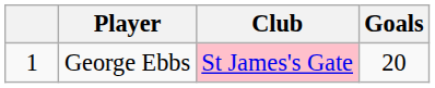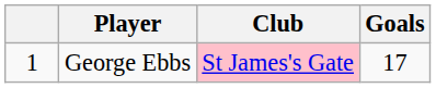George Ebbs | Goals: 20 -> 17
